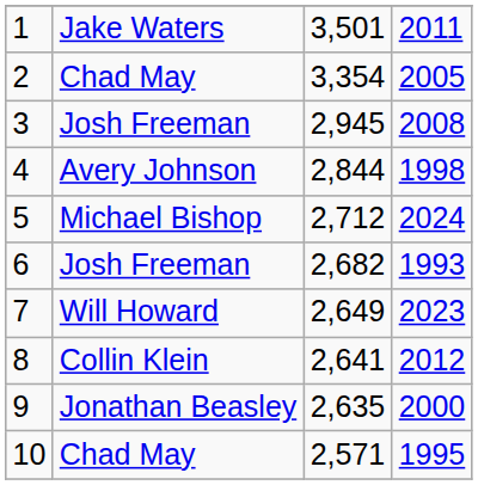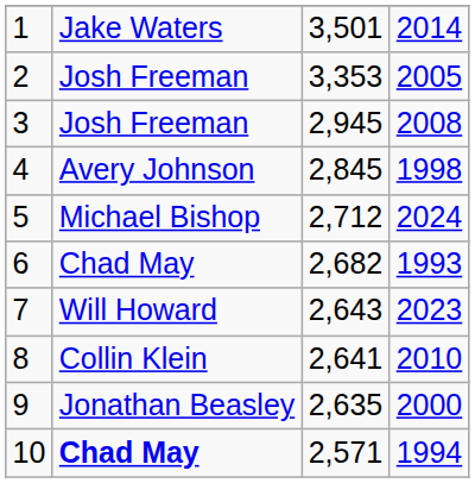1 | column 4: 2011 -> 2014
2 | column 2: Chad May -> Josh Freeman
2 | column 3: 3,354 -> 3,353
4 | column 3: 2,844 -> 2,845
6 | column 2: Josh Freeman -> Chad May
7 | column 3: 2,649 -> 2,643
8 | column 4: 2012 -> 2010
10 | column 2: normal -> bold
10 | column 4: 1995 -> 1994
